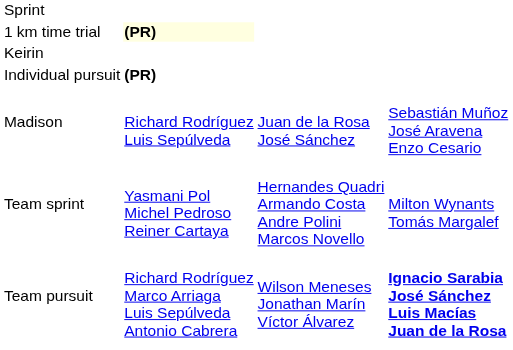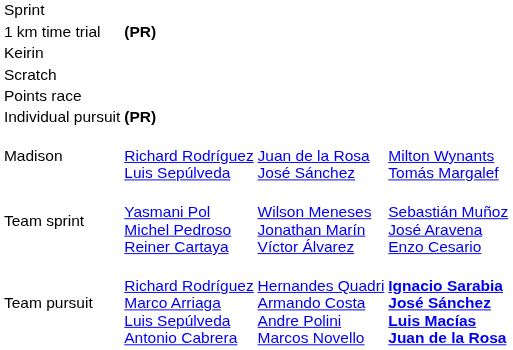1 km time trial | column 2: lightyellow background -> no background
+ row: Scratch
+ row: Points race
Madison | column 4: Sebastián Muñoz José Aravena Enzo Cesario -> Milton Wynants Tomás Margalef
Team sprint | column 3: Hernandes Quadri Armando Costa Andre Polini Marcos Novello -> Wilson Meneses Jonathan Marín Víctor Álvarez
Team sprint | column 4: Milton Wynants Tomás Margalef -> Sebastián Muñoz José Aravena Enzo Cesario
Team pursuit | column 3: Wilson Meneses Jonathan Marín Víctor Álvarez -> Hernandes Quadri Armando Costa Andre Polini Marcos Novello
